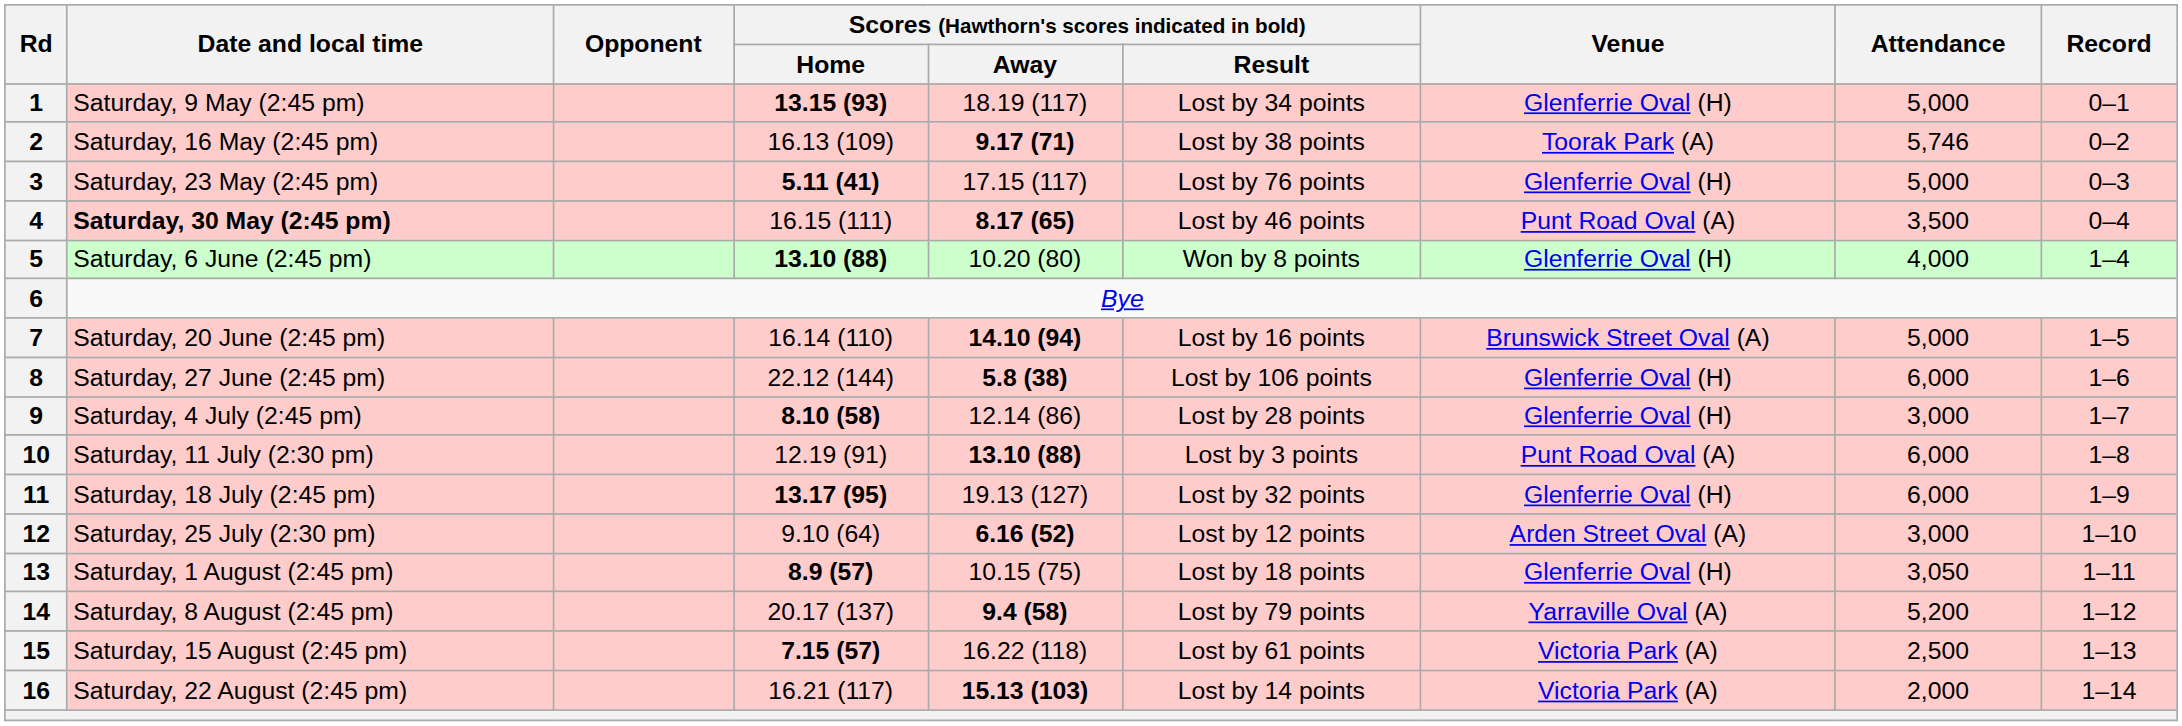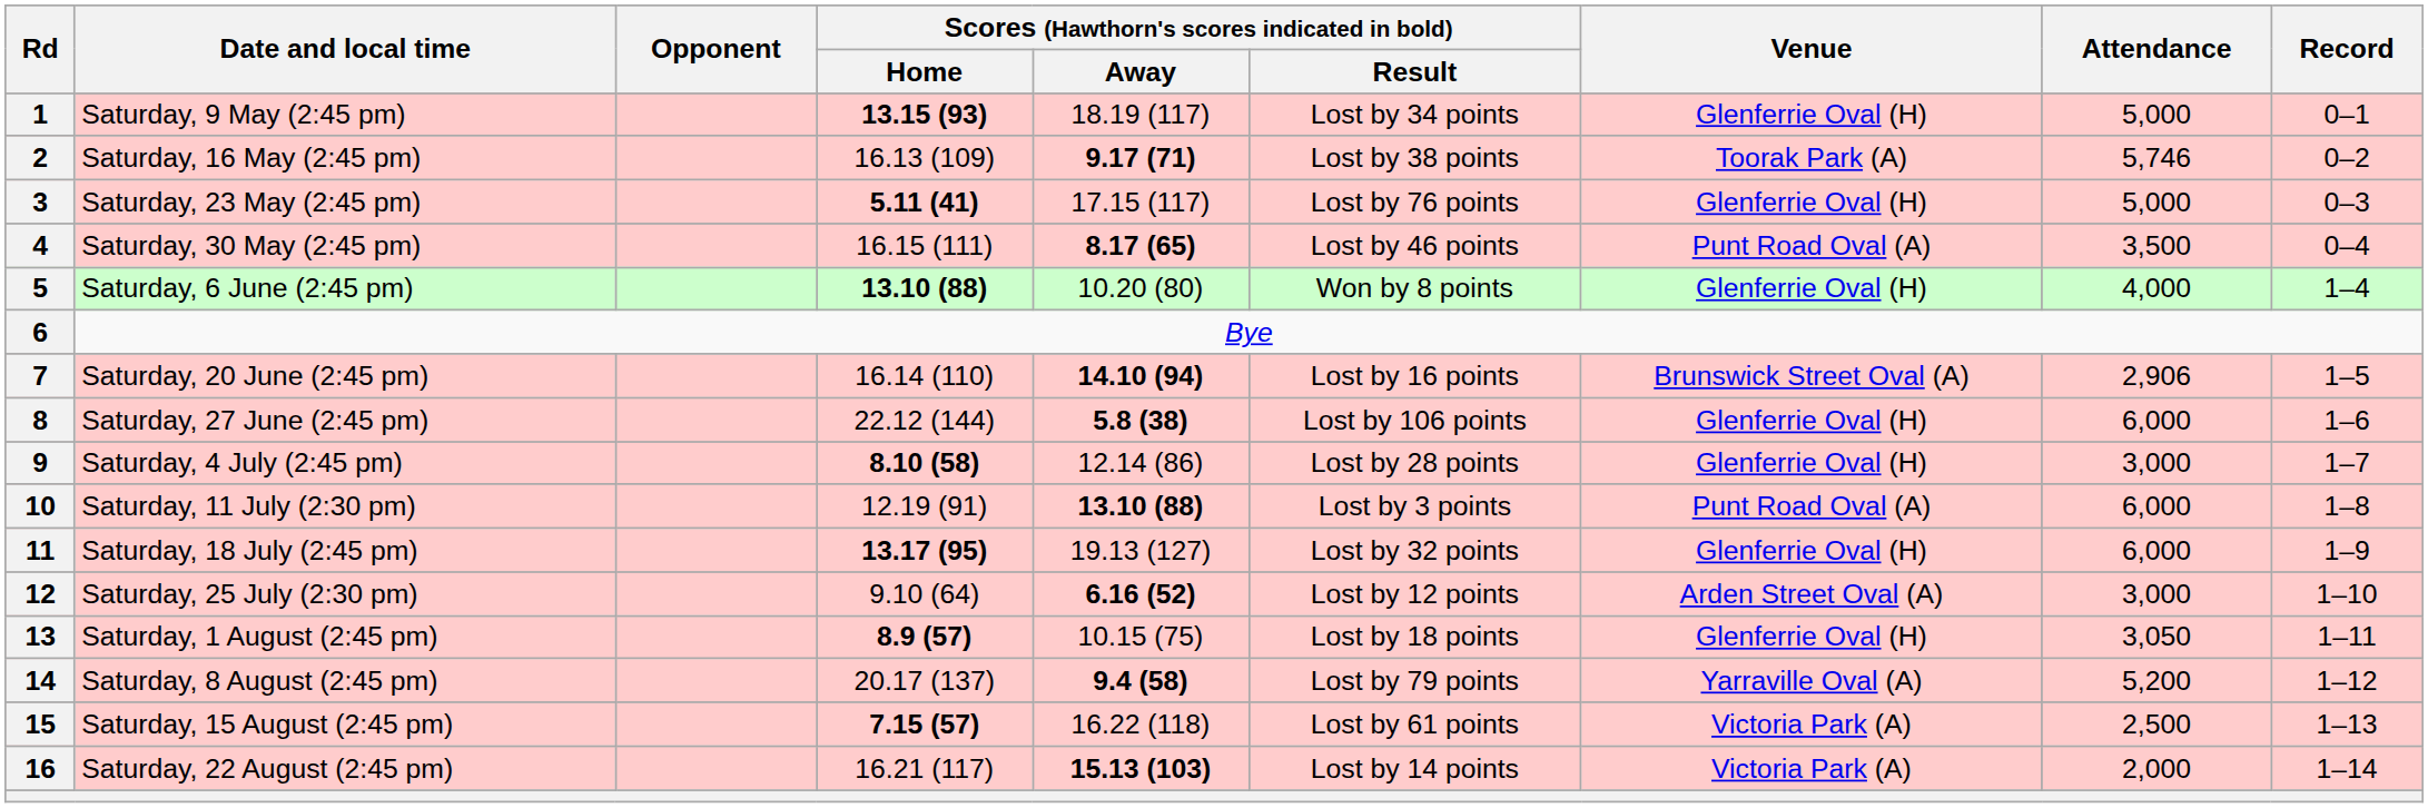4 | Date and local time: bold -> normal
7 | Attendance: 5,000 -> 2,906
